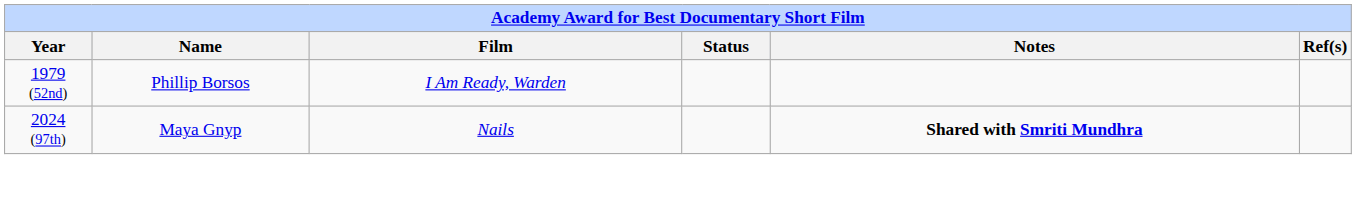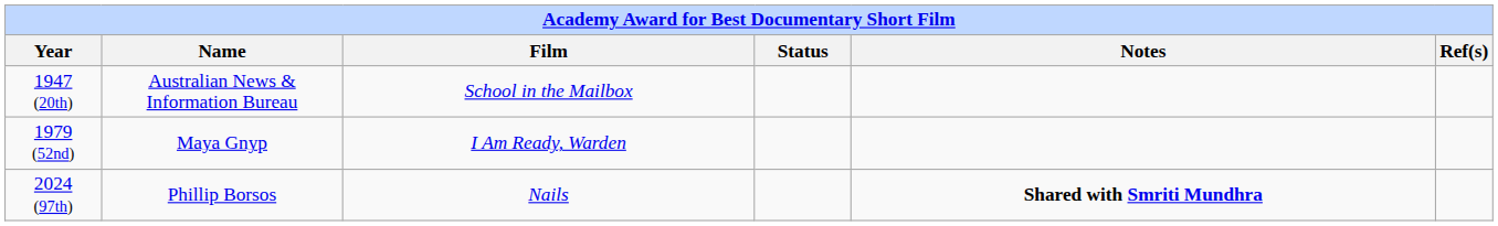+ row: 1947 (20th) | Australian News & Information Bureau | School in the Mailbox
1979 (52nd) | Name: Phillip Borsos -> Maya Gnyp
2024 (97th) | Name: Maya Gnyp -> Phillip Borsos
